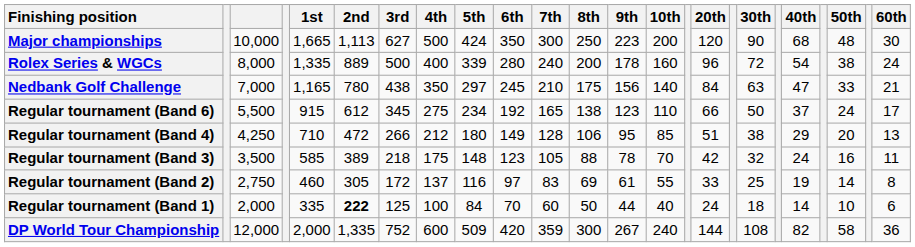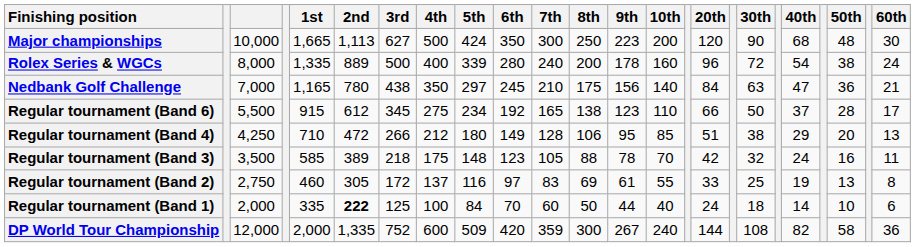Nedbank Golf Challenge | 50th: 33 -> 36
Regular tournament (Band 6) | 50th: 24 -> 28
Regular tournament (Band 2) | 50th: 14 -> 13
